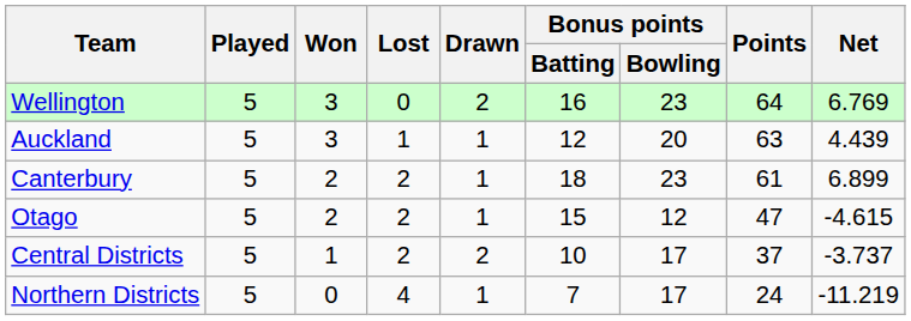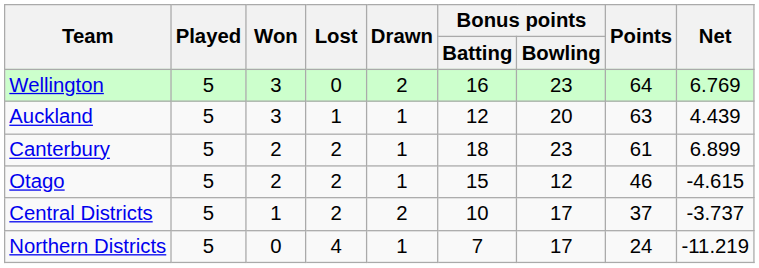Otago | Points: 47 -> 46
